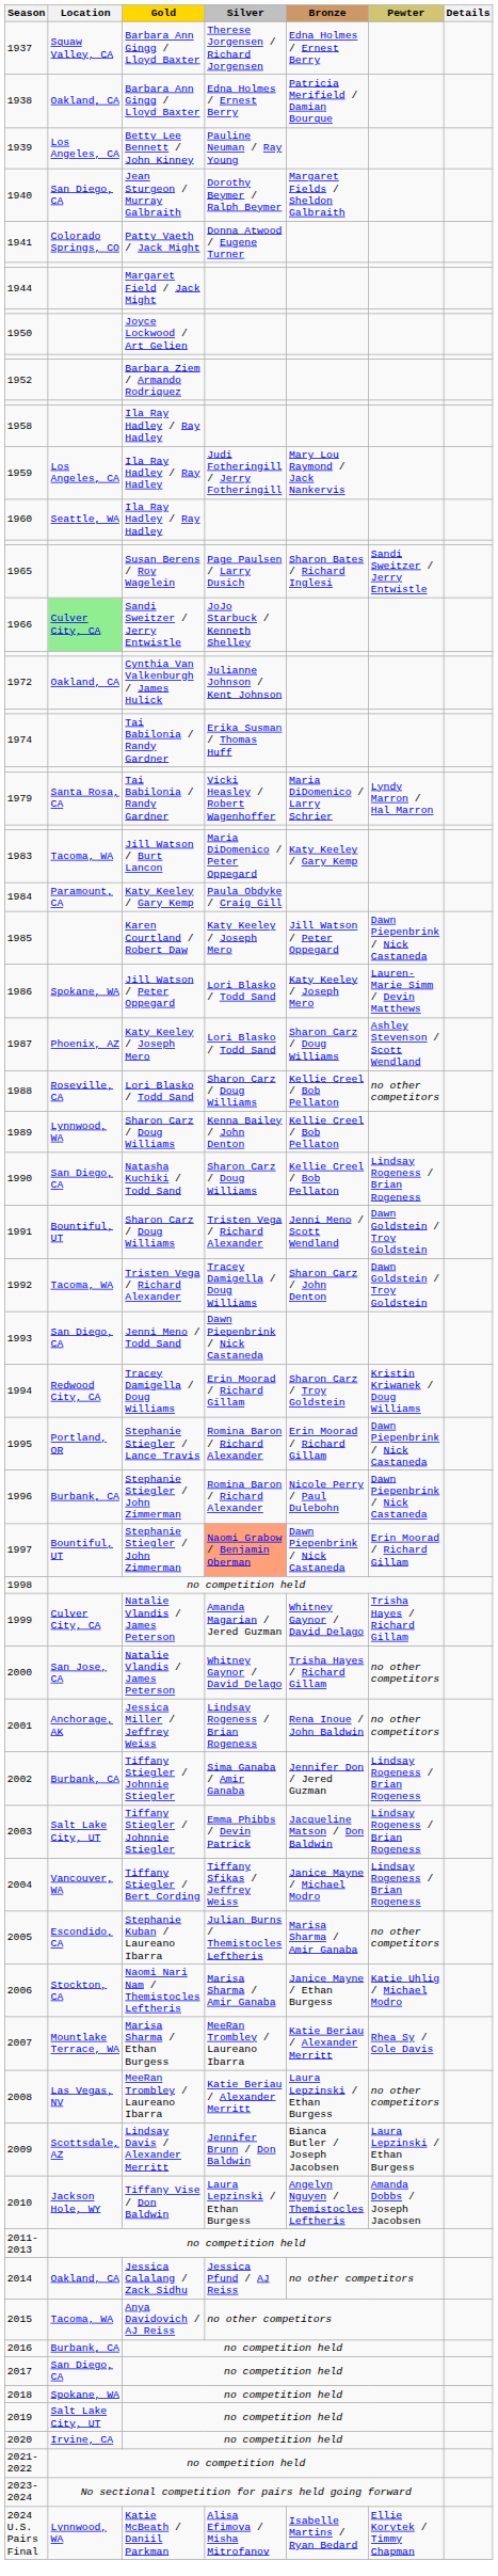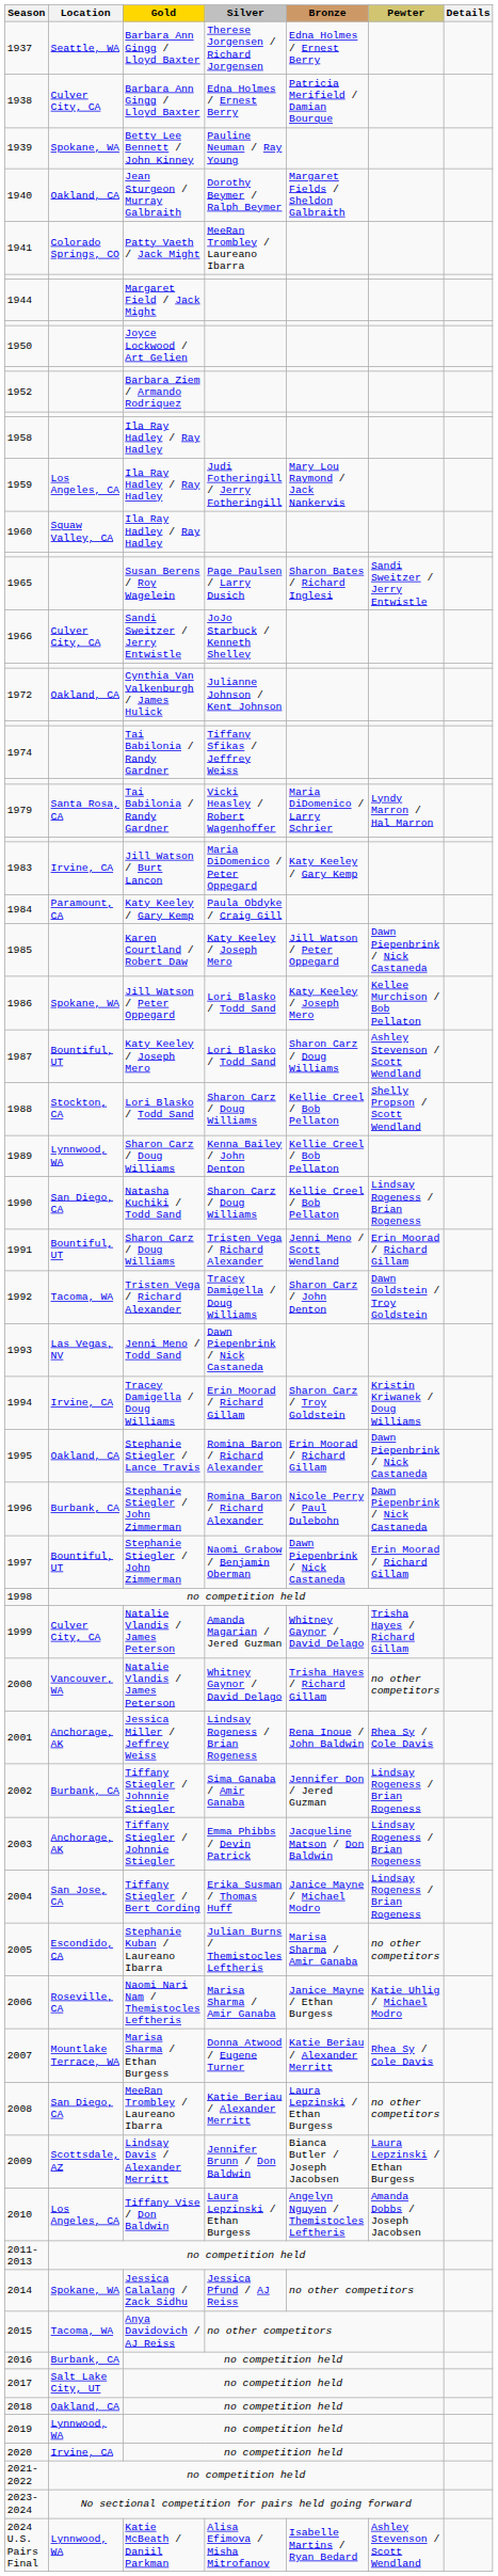1937 | Location: Squaw Valley, CA -> Seattle, WA
1938 | Location: Oakland, CA -> Culver City, CA
1939 | Location: Los Angeles, CA -> Spokane, WA
1940 | Location: San Diego, CA -> Oakland, CA
1941 | Silver: Donna Atwood / Eugene Turner -> MeeRan Trombley / Laureano Ibarra
1960 | Location: Seattle, WA -> Squaw Valley, CA
1966 | Location: lightgreen background -> no background
1974 | Silver: Erika Susman / Thomas Huff -> Tiffany Sfikas / Jeffrey Weiss
1983 | Location: Tacoma, WA -> Irvine, CA
1986 | Pewter: Lauren-Marie Simm / Devin Matthews -> Kellee Murchison / Bob Pellaton
1987 | Location: Phoenix, AZ -> Bountiful, UT
1988 | Location: Roseville, CA -> Stockton, CA
1988 | Pewter: no other competitors -> Shelly Propson / Scott Wendland
1991 | Pewter: Dawn Goldstein / Troy Goldstein -> Erin Moorad / Richard Gillam
1993 | Location: San Diego, CA -> Las Vegas, NV
1994 | Location: Redwood City, CA -> Irvine, CA
1995 | Location: Portland, OR -> Oakland, CA
1997 | Silver: lightsalmon background -> no background
2000 | Location: San Jose, CA -> Vancouver, WA
2001 | Pewter: no other competitors -> Rhea Sy / Cole Davis
2003 | Location: Salt Lake City, UT -> Anchorage, AK
2004 | Location: Vancouver, WA -> San Jose, CA
2004 | Silver: Tiffany Sfikas / Jeffrey Weiss -> Erika Susman / Thomas Huff
2006 | Location: Stockton, CA -> Roseville, CA
2007 | Silver: MeeRan Trombley / Laureano Ibarra -> Donna Atwood / Eugene Turner
2008 | Location: Las Vegas, NV -> San Diego, CA
2010 | Location: Jackson Hole, WY -> Los Angeles, CA
2014 | Location: Oakland, CA -> Spokane, WA
2017 | Location: San Diego, CA -> Salt Lake City, UT
2018 | Location: Spokane, WA -> Oakland, CA
2019 | Location: Salt Lake City, UT -> Lynnwood, WA
2024 U.S. Pairs Final | Pewter: Ellie Korytek / Timmy Chapman -> Ashley Stevenson / Scott Wendland
